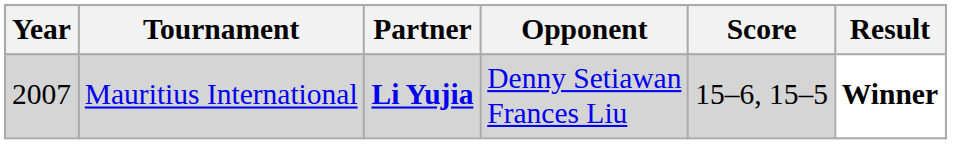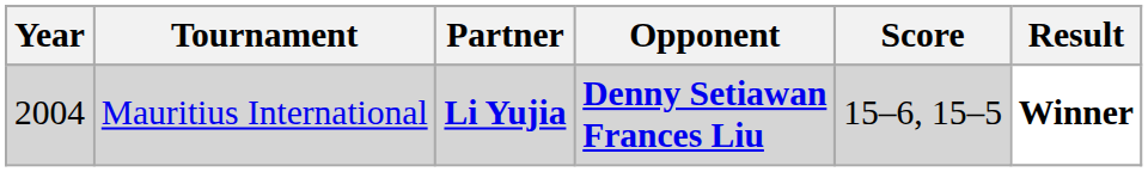Mauritius International | Year: 2007 -> 2004
Mauritius International | Opponent: normal -> bold
